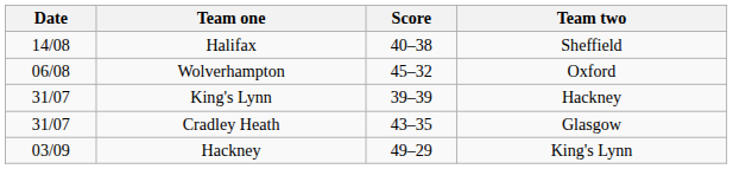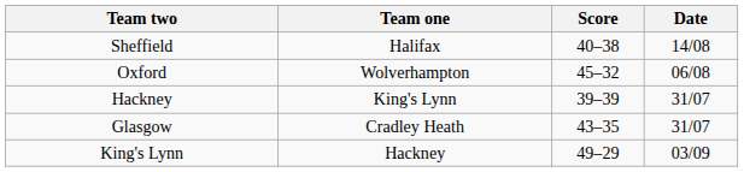columns swapped: Date <-> Team two
